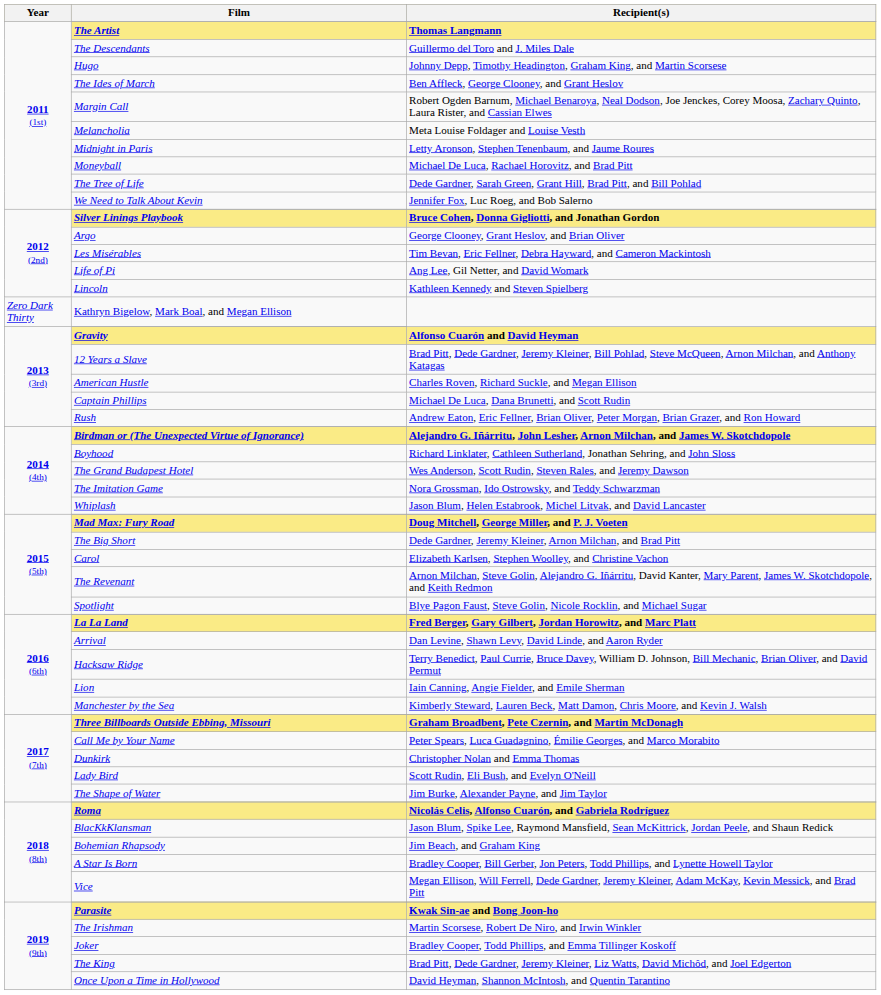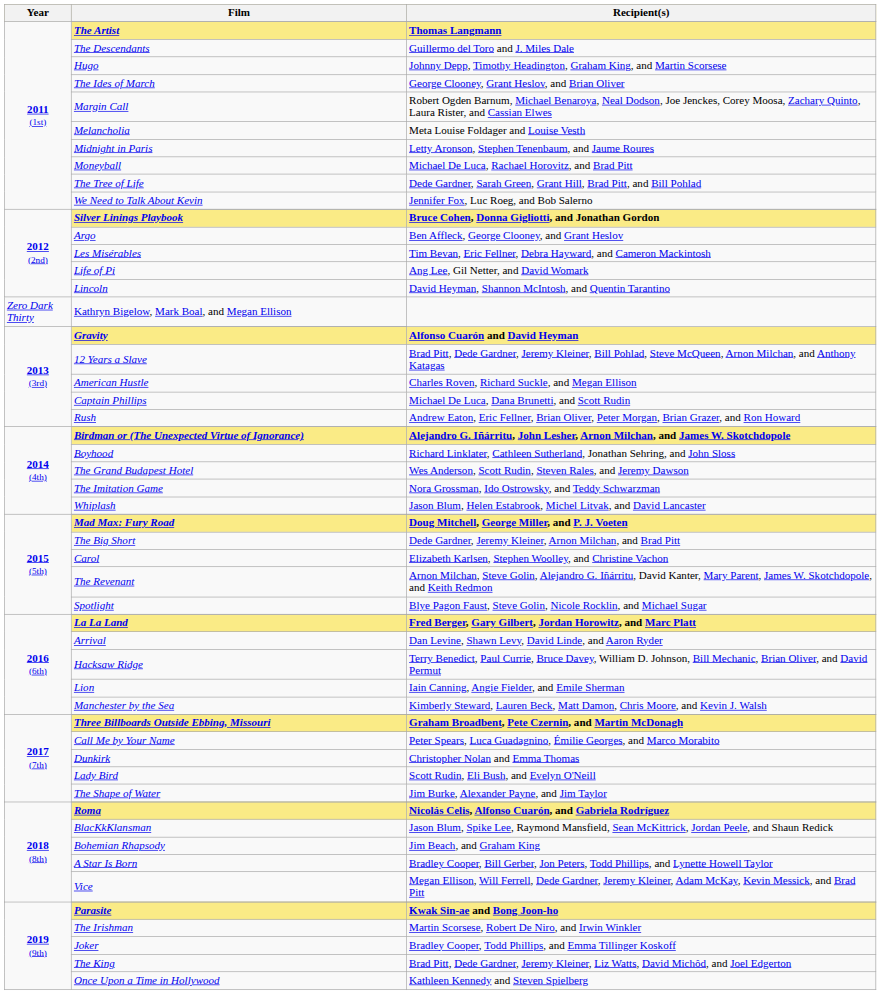The Ides of March | Recipient(s): Ben Affleck, George Clooney, and Grant Heslov -> George Clooney, Grant Heslov, and Brian Oliver
Argo | Recipient(s): George Clooney, Grant Heslov, and Brian Oliver -> Ben Affleck, George Clooney, and Grant Heslov
Lincoln | Recipient(s): Kathleen Kennedy and Steven Spielberg -> David Heyman, Shannon McIntosh, and Quentin Tarantino
Once Upon a Time in Hollywood | Recipient(s): David Heyman, Shannon McIntosh, and Quentin Tarantino -> Kathleen Kennedy and Steven Spielberg
